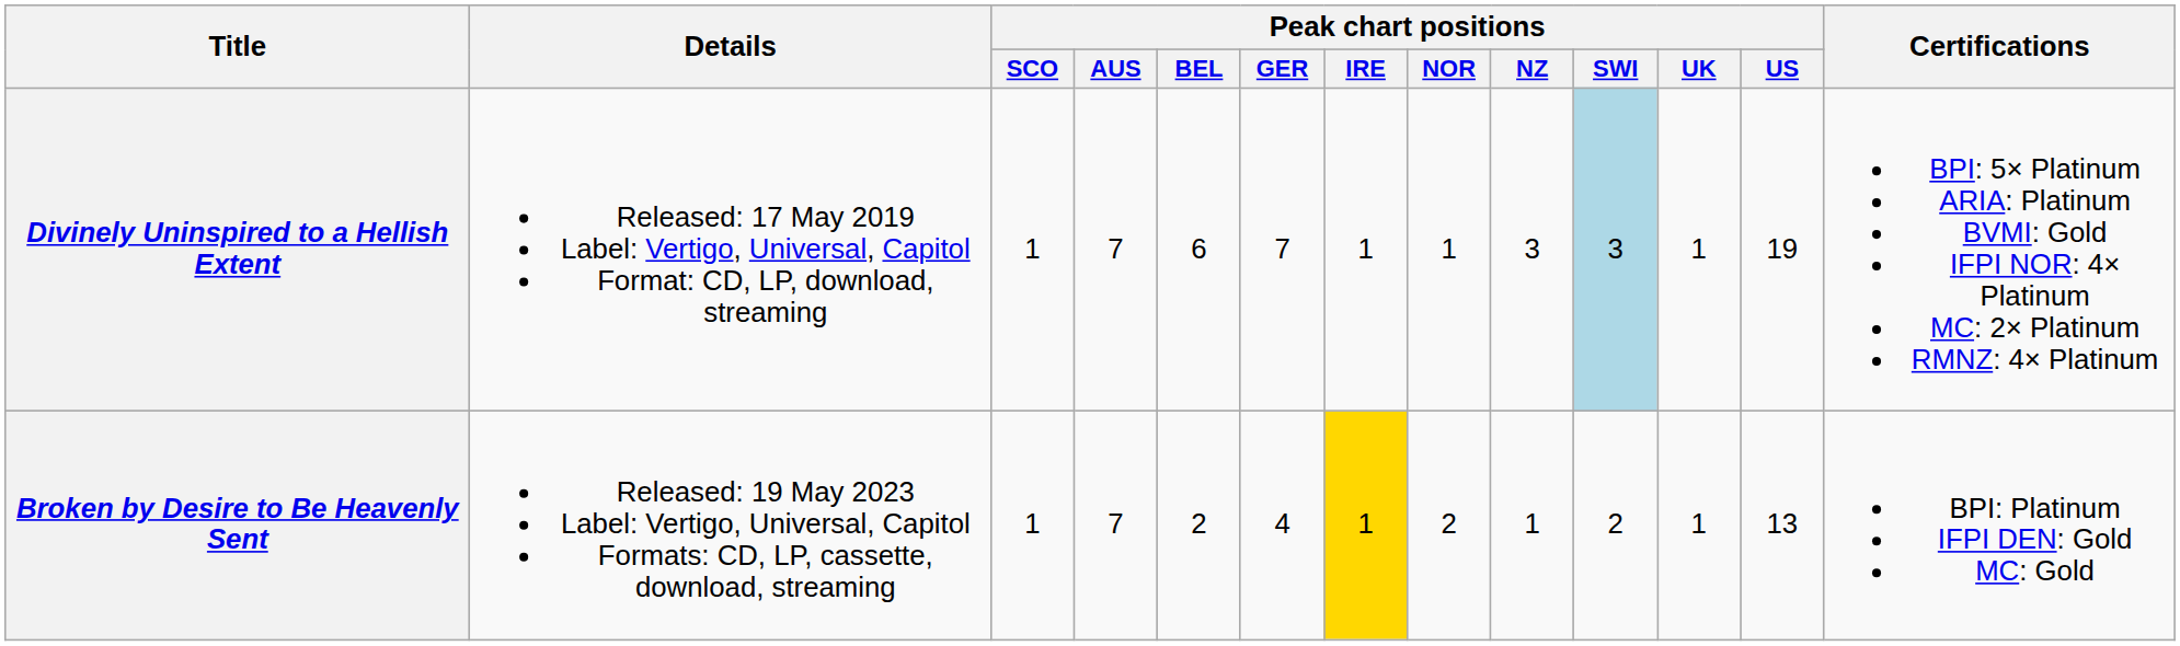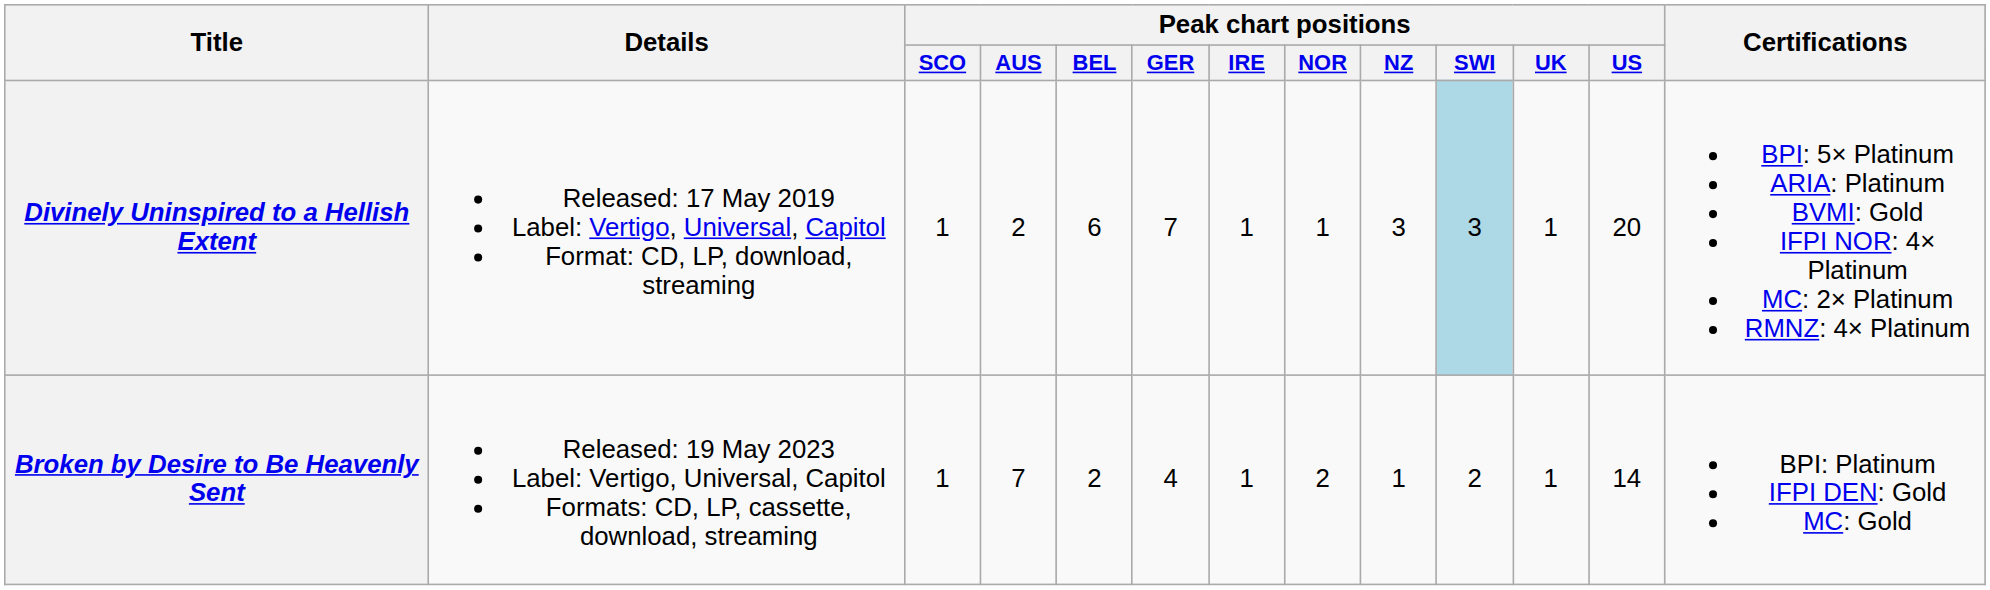Divinely Uninspired to a Hellish Extent | Peak chart positions / AUS: 7 -> 2
Divinely Uninspired to a Hellish Extent | Peak chart positions / US: 19 -> 20
Broken by Desire to Be Heavenly Sent | Peak chart positions / IRE: gold background -> no background
Broken by Desire to Be Heavenly Sent | Peak chart positions / US: 13 -> 14
